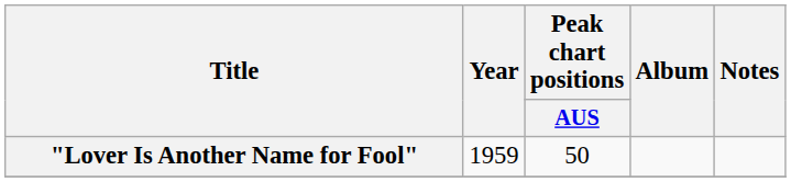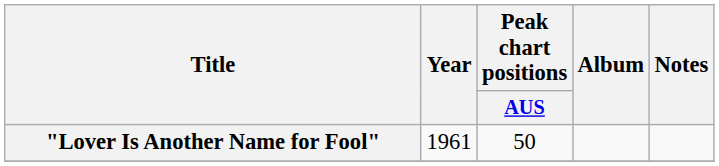"Lover Is Another Name for Fool" | Year: 1959 -> 1961
